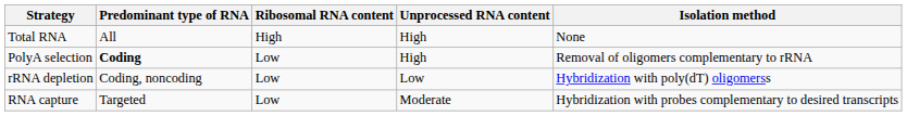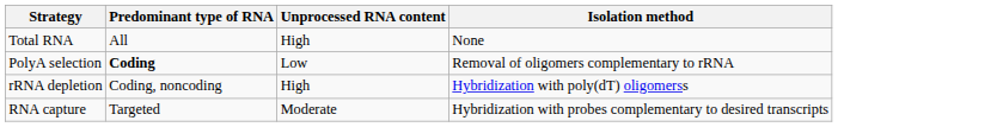- column: Ribosomal RNA content | High | Low | Low | Low
PolyA selection | Unprocessed RNA content: High -> Low
rRNA depletion | Unprocessed RNA content: Low -> High
